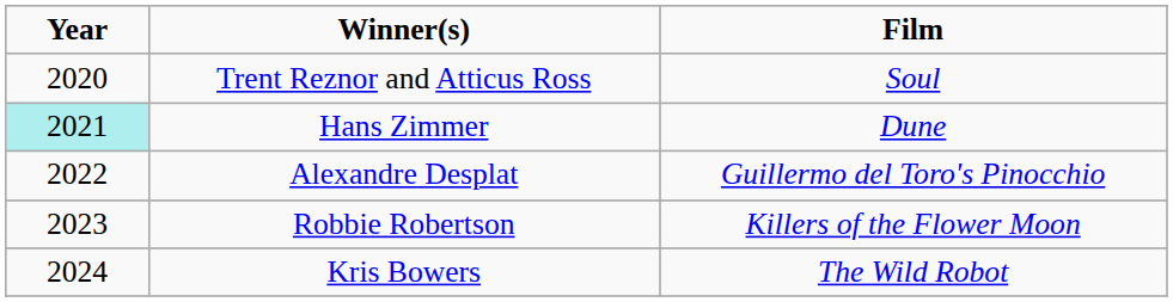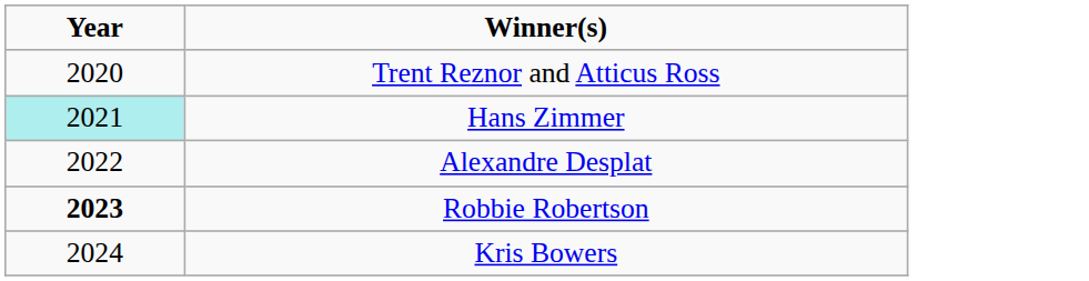- column: Film | Soul | Dune | Guillermo del Toro's Pinocchio | Killers of the Flower Moon | The Wild Robot
Robbie Robertson | Year: normal -> bold
